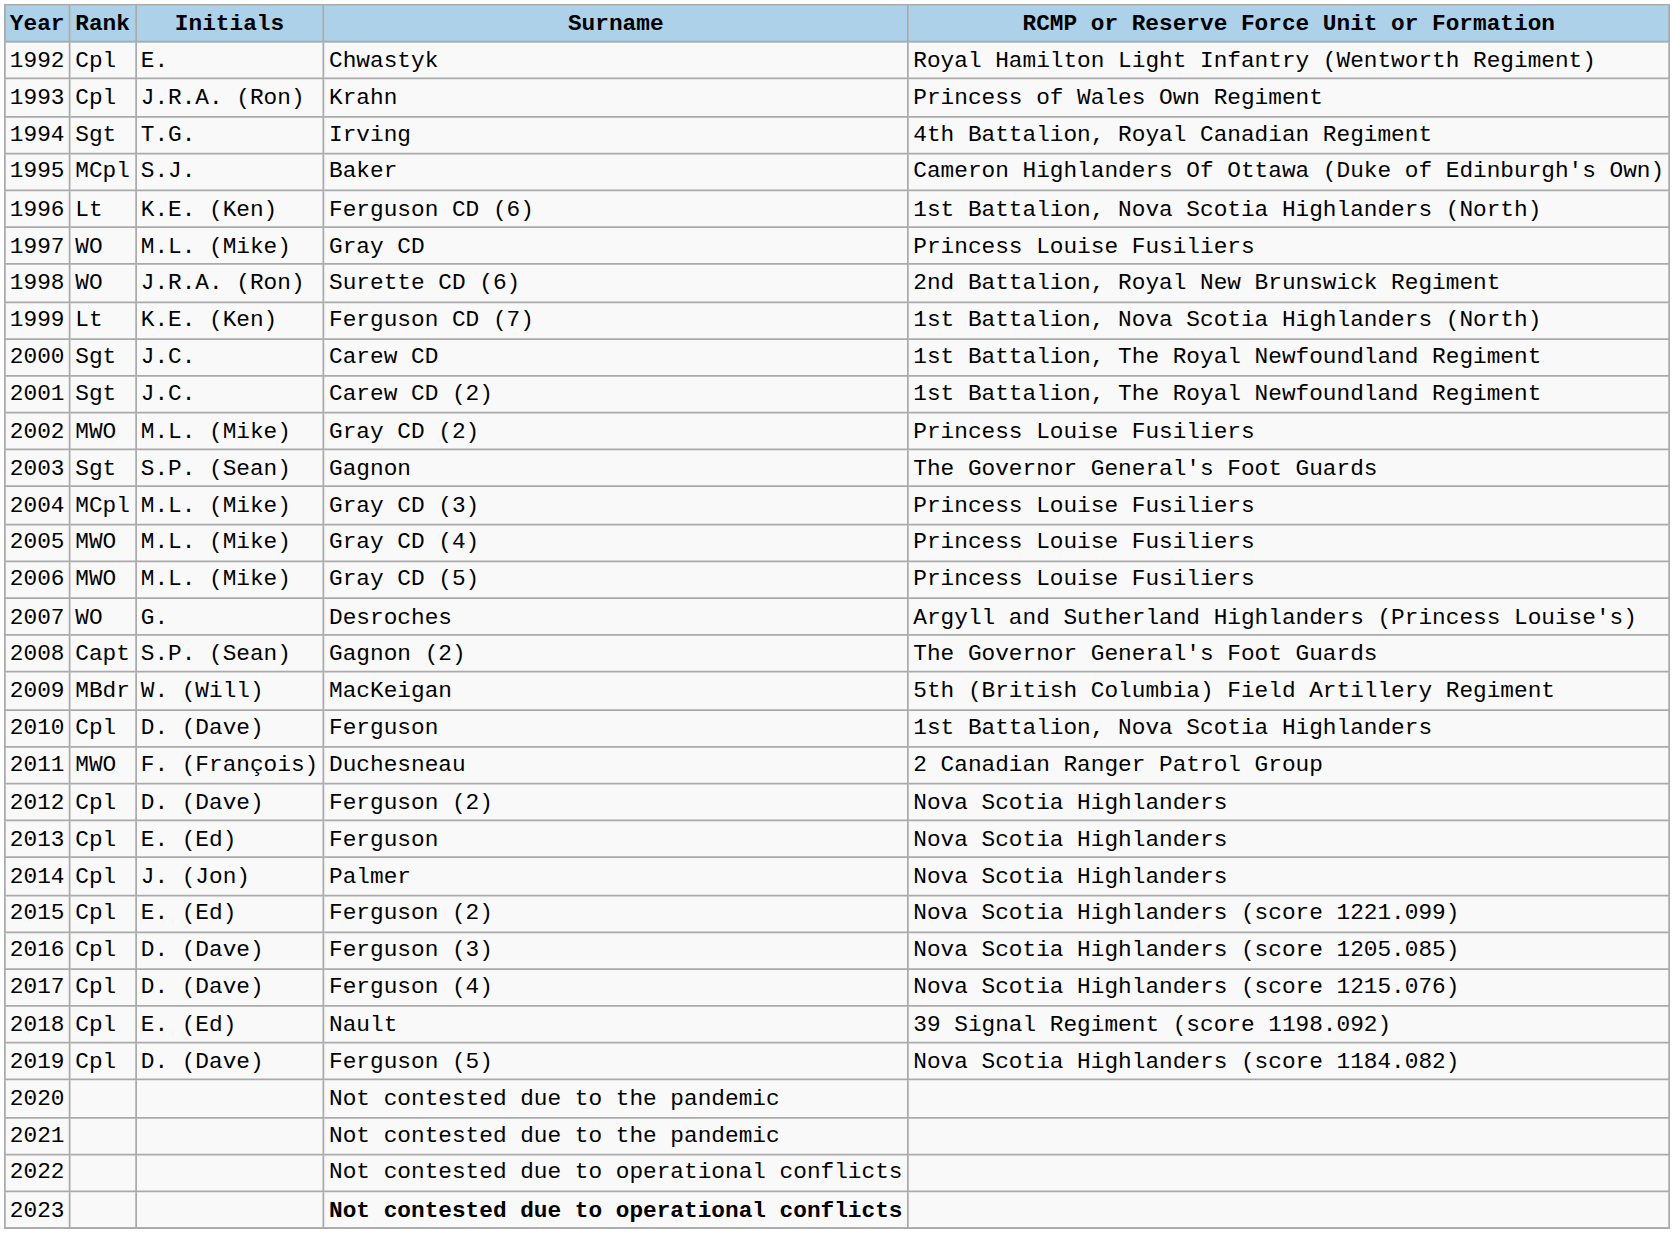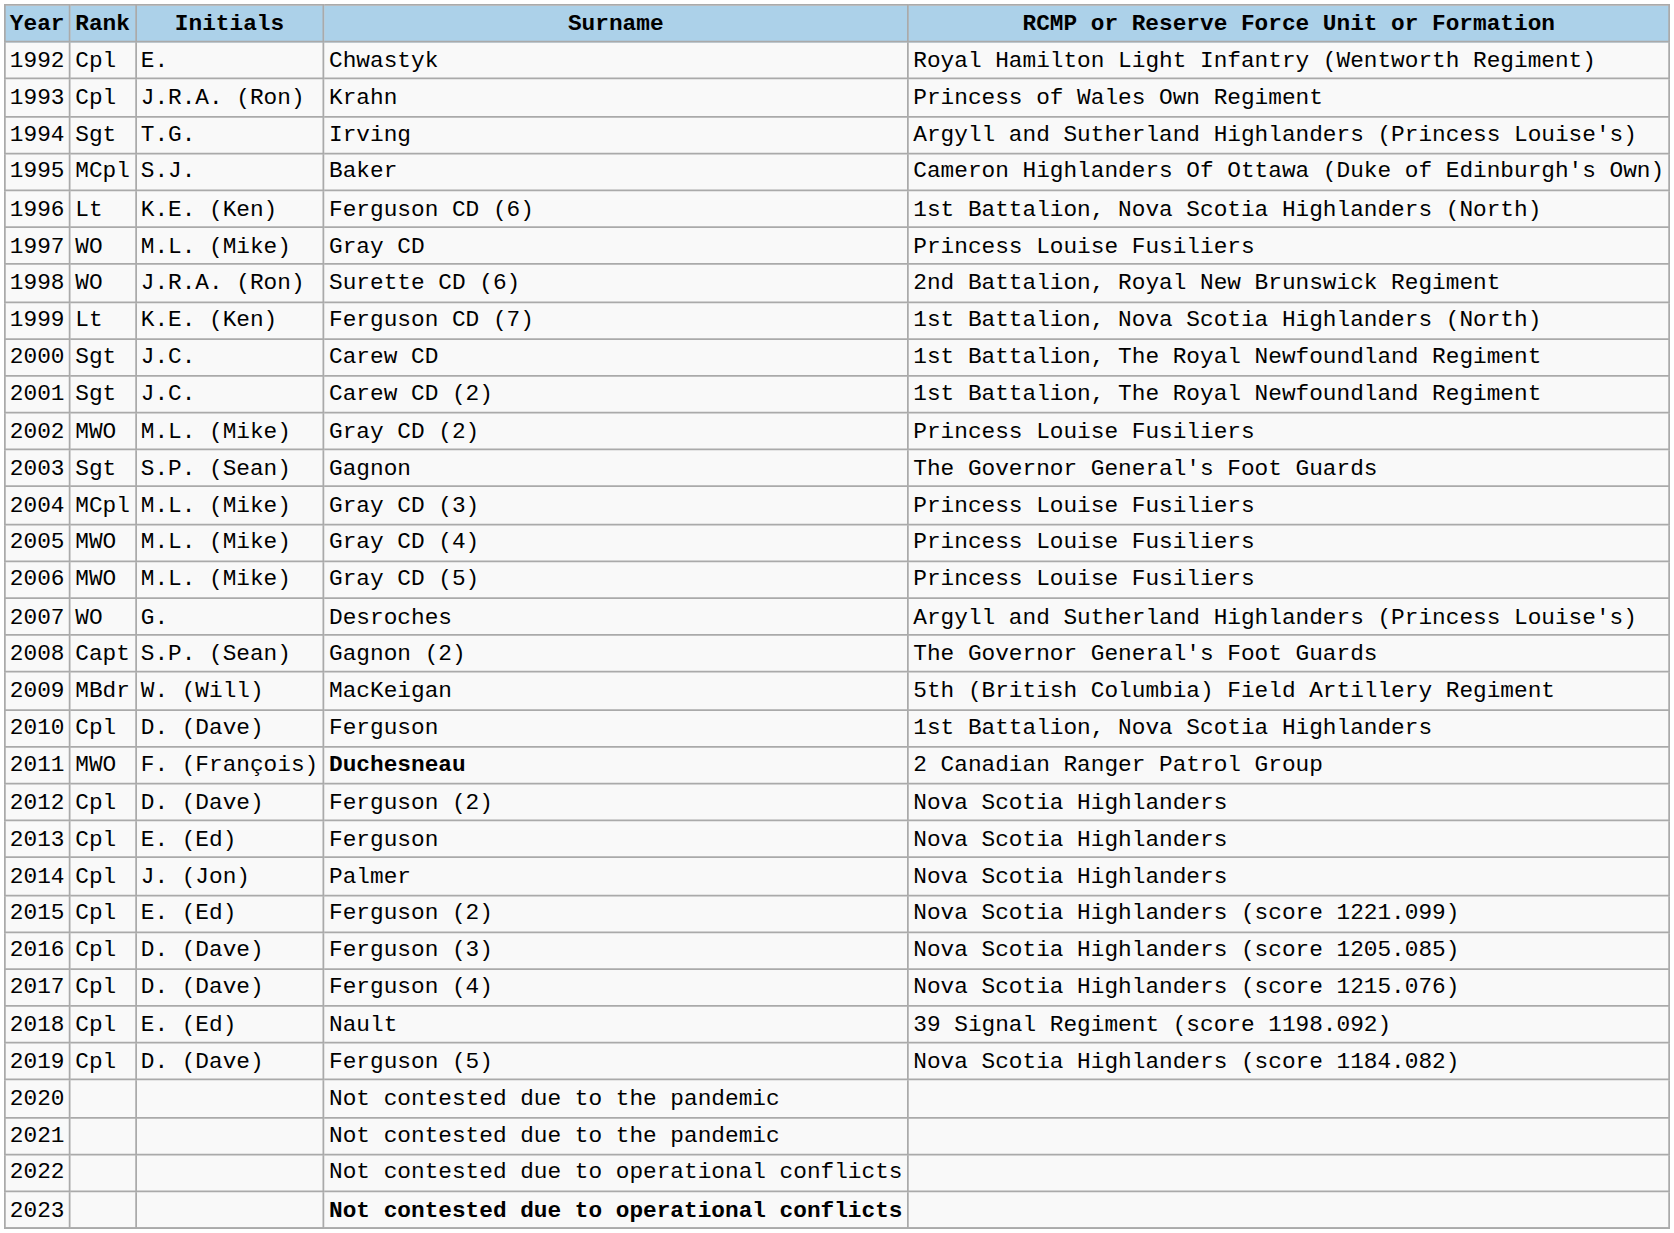1994 | RCMP or Reserve Force Unit or Formation: 4th Battalion, Royal Canadian Regiment -> Argyll and Sutherland Highlanders (Princess Louise's)
2011 | Surname: normal -> bold
